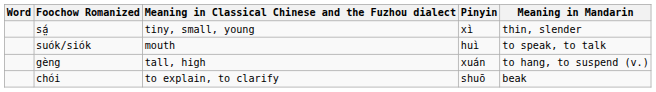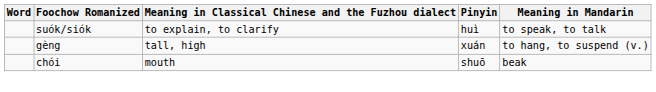- row: sá̤ | tiny, small, young | xì | thin, slender
suók/siók | Meaning in Classical Chinese and the Fuzhou dialect: mouth -> to explain, to clarify
chói | Meaning in Classical Chinese and the Fuzhou dialect: to explain, to clarify -> mouth
